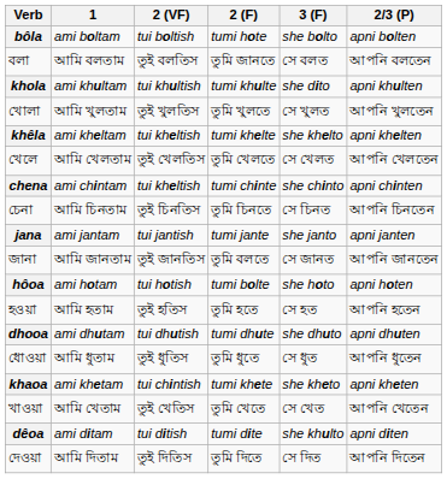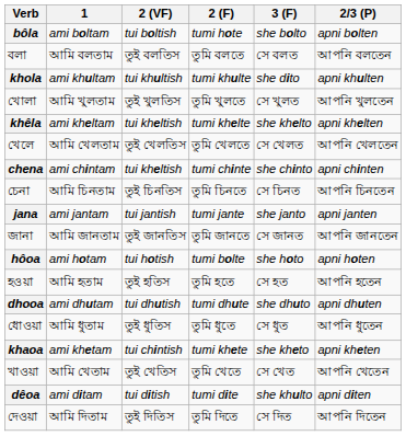বলা | 2 (F): তুমি জানতে -> তুমি বলতে
জানা | 2 (F): তুমি বলতে -> তুমি জানতে
